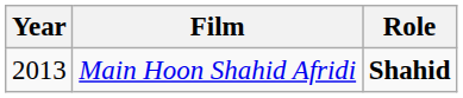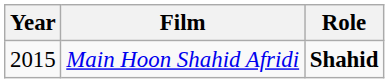Main Hoon Shahid Afridi | Year: 2013 -> 2015
